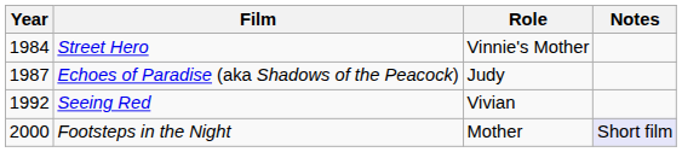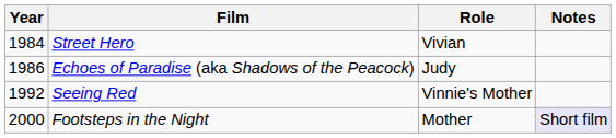Street Hero | Role: Vinnie's Mother -> Vivian
Echoes of Paradise (aka Shadows of the Peacock) | Year: 1987 -> 1986
Seeing Red | Role: Vivian -> Vinnie's Mother
